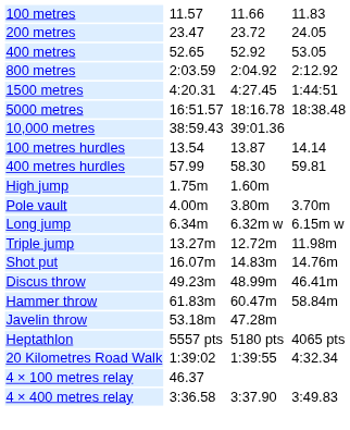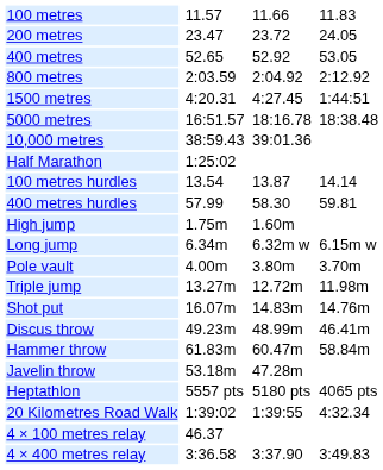+ row: Half Marathon | 1:25:02
rows swapped: Pole vault <-> Long jump
